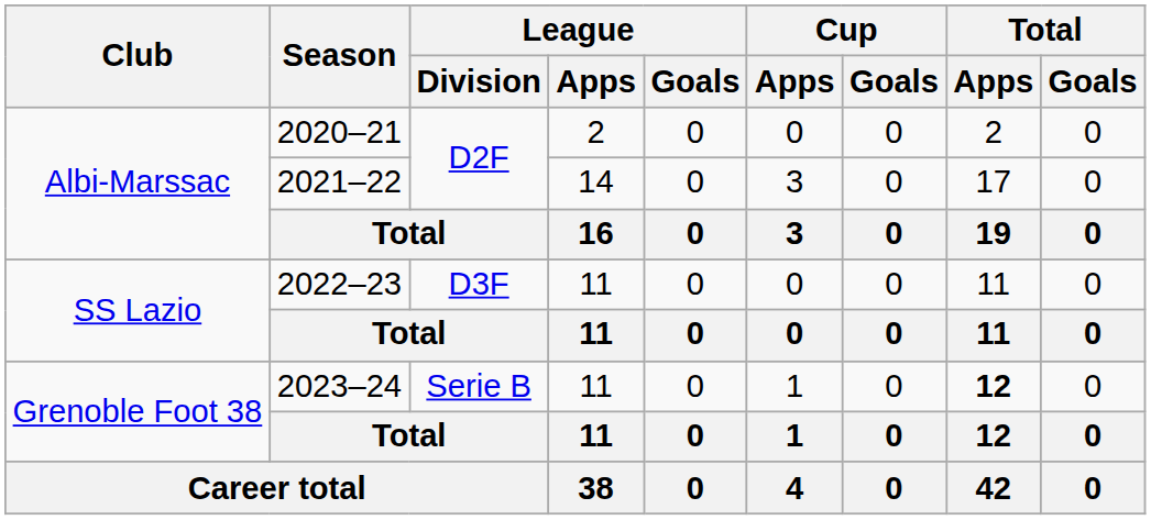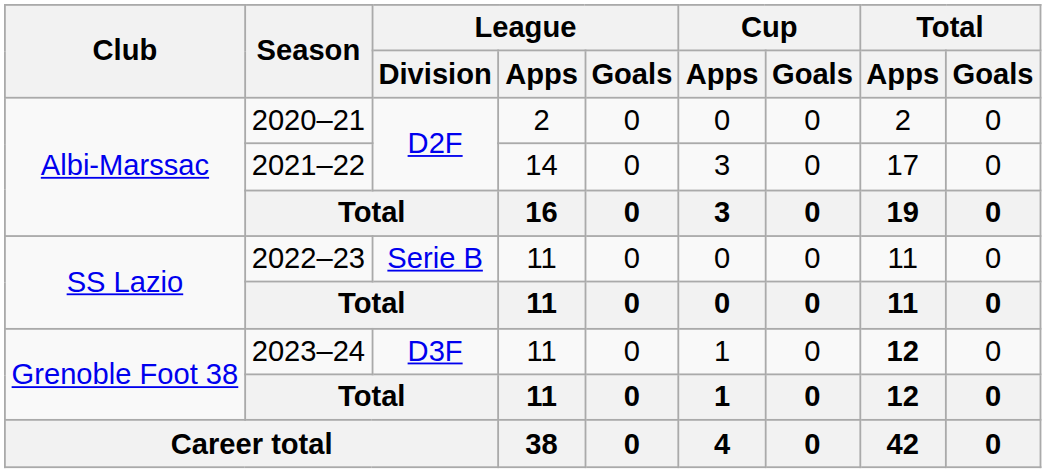2022–23 | League / Division: D3F -> Serie B
2023–24 | League / Division: Serie B -> D3F
